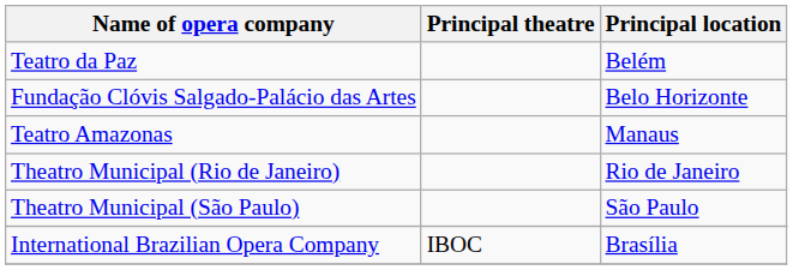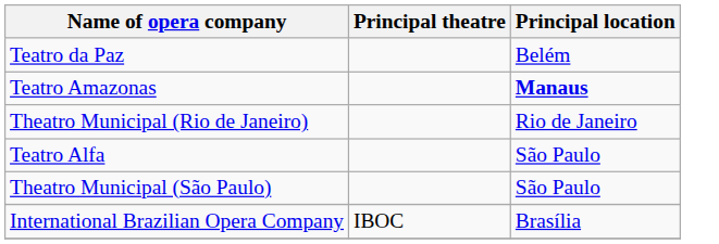- row: Fundação Clóvis Salgado-Palácio das Artes | Belo Horizonte
Teatro Amazonas | Principal location: normal -> bold
+ row: Teatro Alfa | São Paulo
